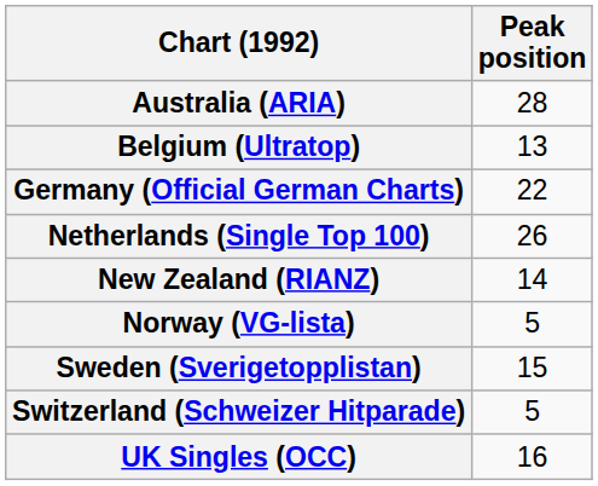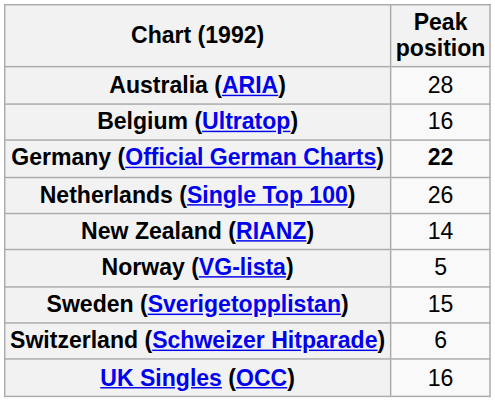Belgium (Ultratop) | Peak position: 13 -> 16
Germany (Official German Charts) | Peak position: normal -> bold
Switzerland (Schweizer Hitparade) | Peak position: 5 -> 6
